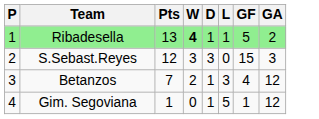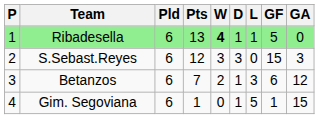+ column: Pld | 6 | 6 | 6 | 6
Ribadesella | GA: 2 -> 0
Betanzos | GF: 4 -> 6
Gim. Segoviana | GA: 12 -> 15
